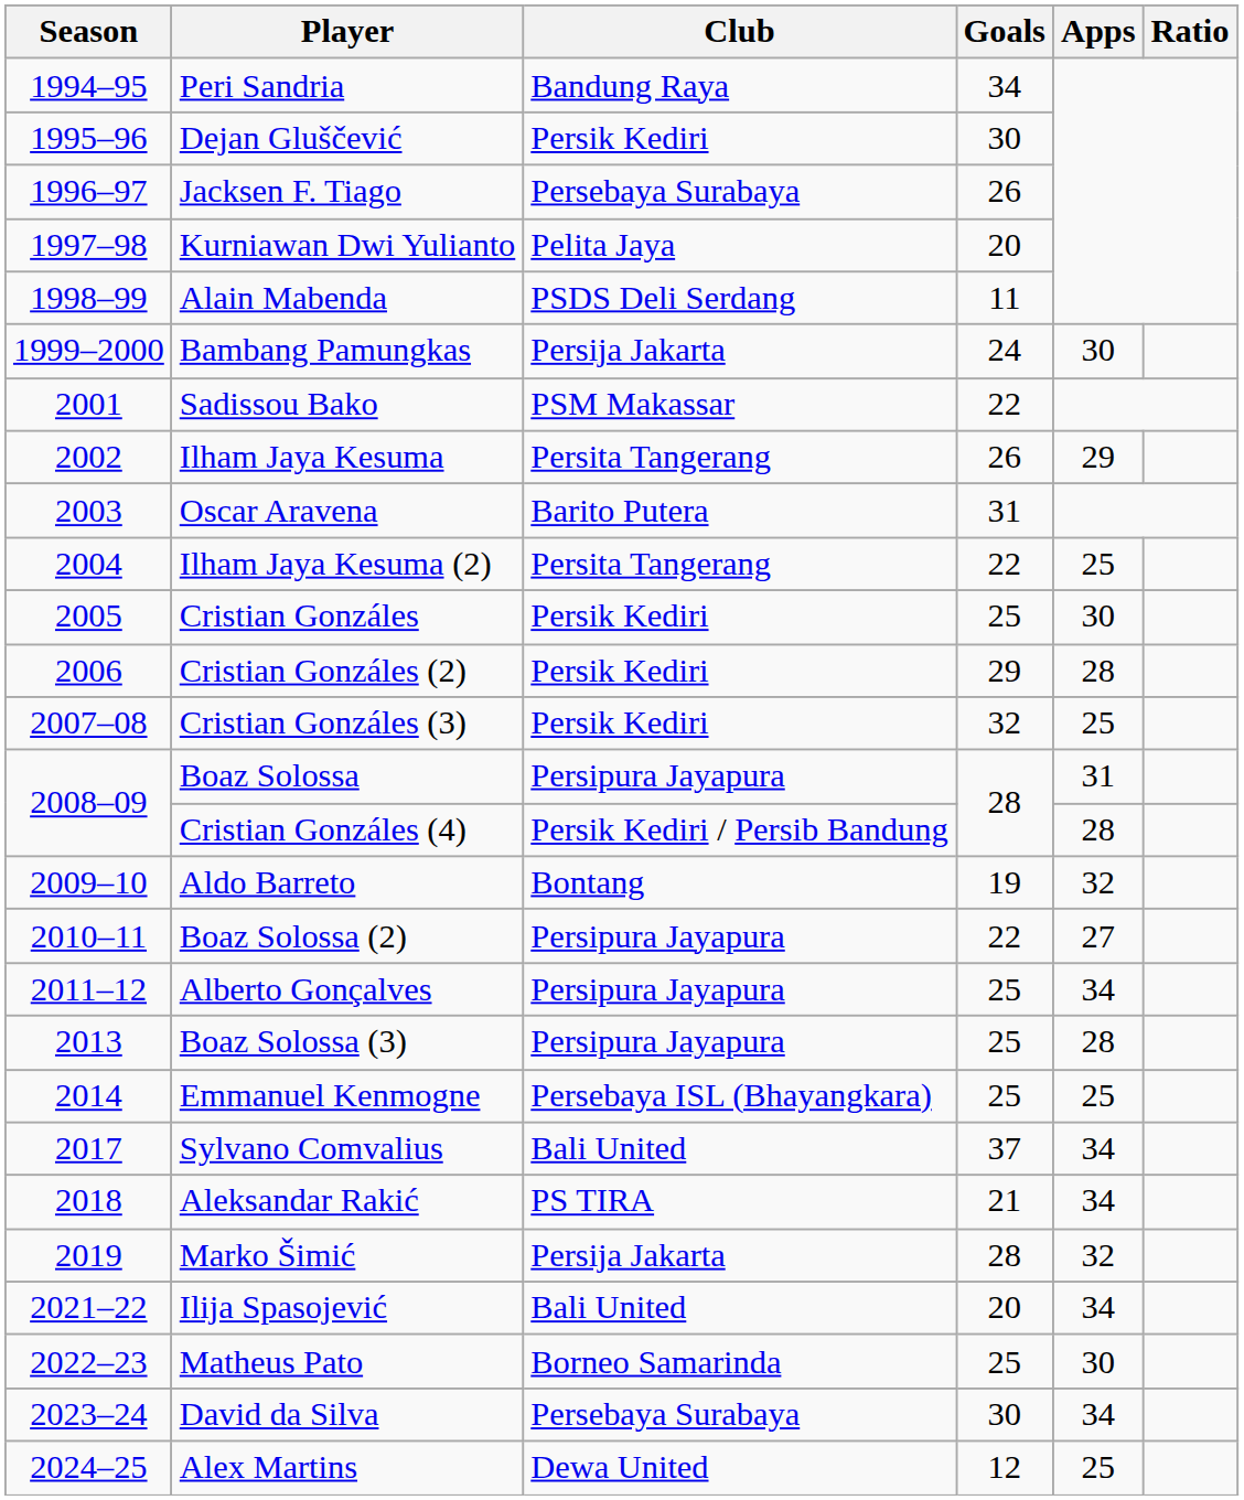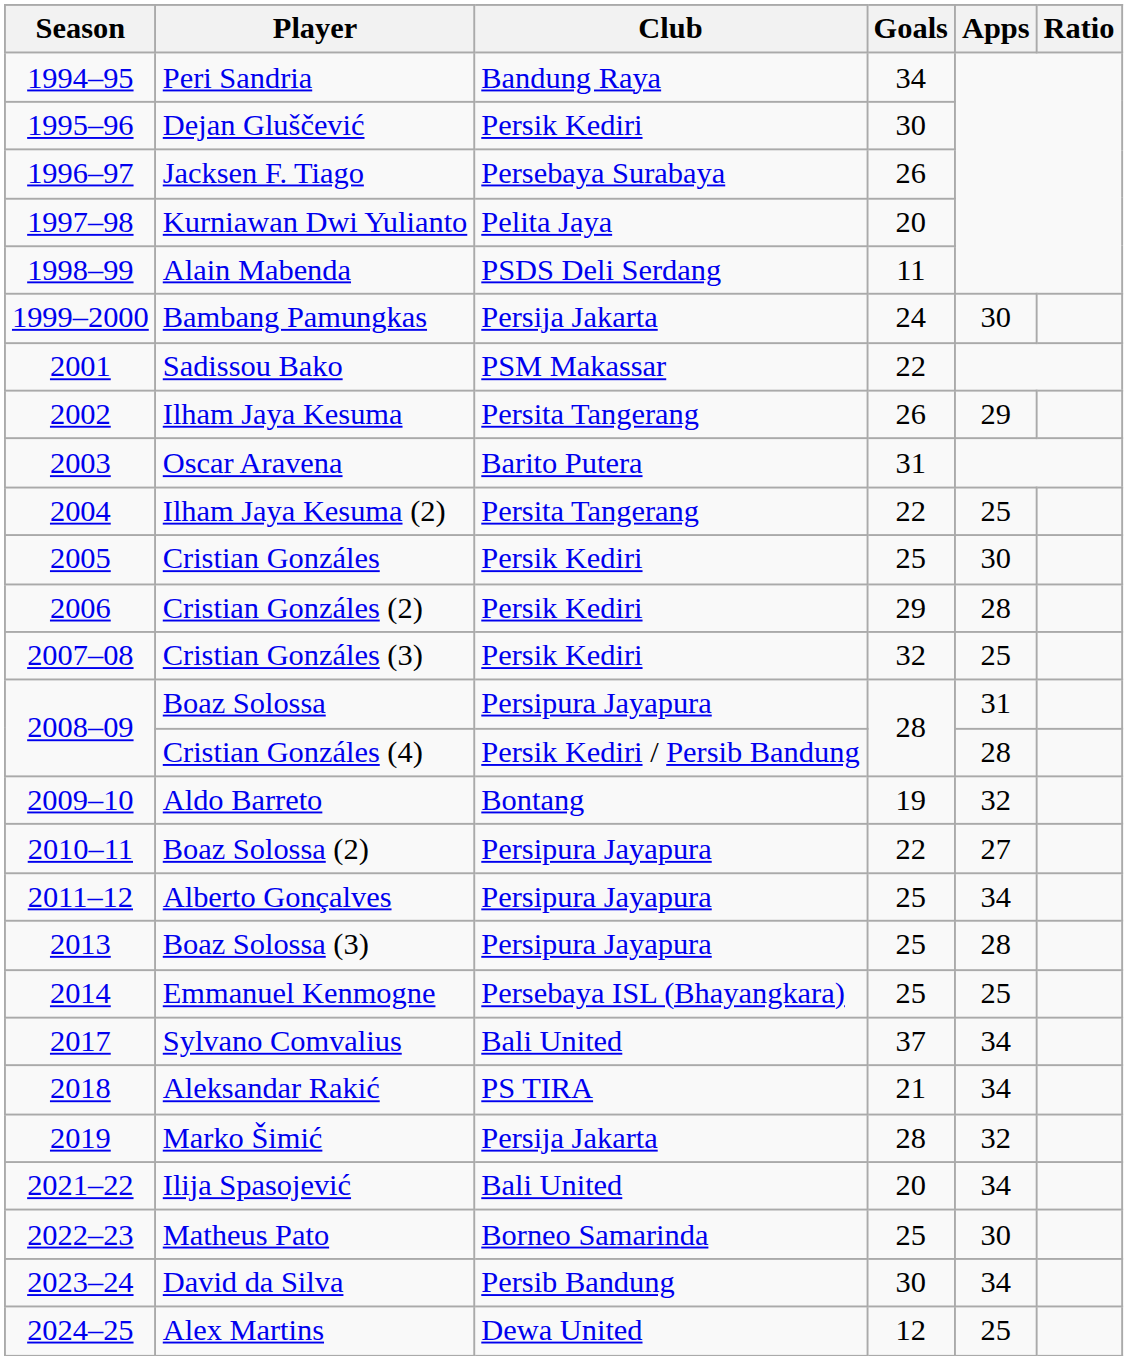David da Silva | Club: Persebaya Surabaya -> Persib Bandung
